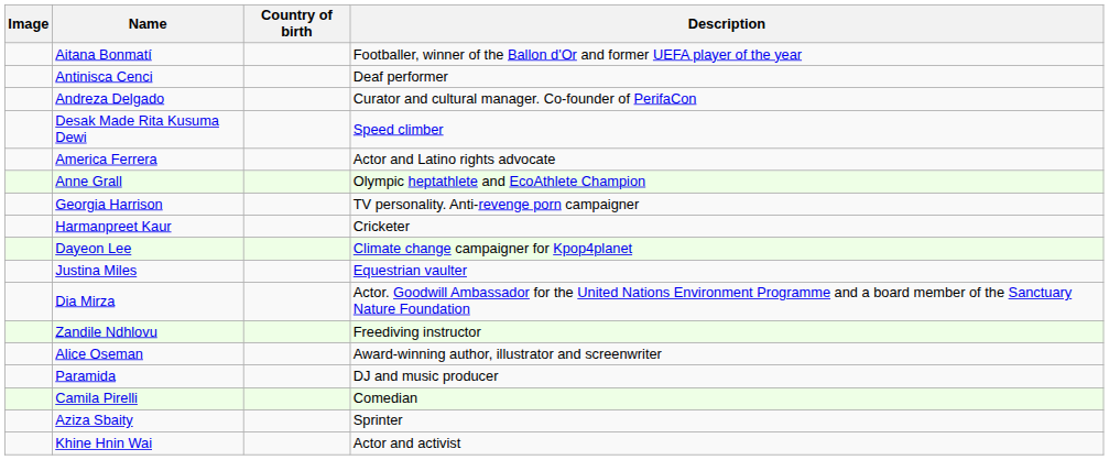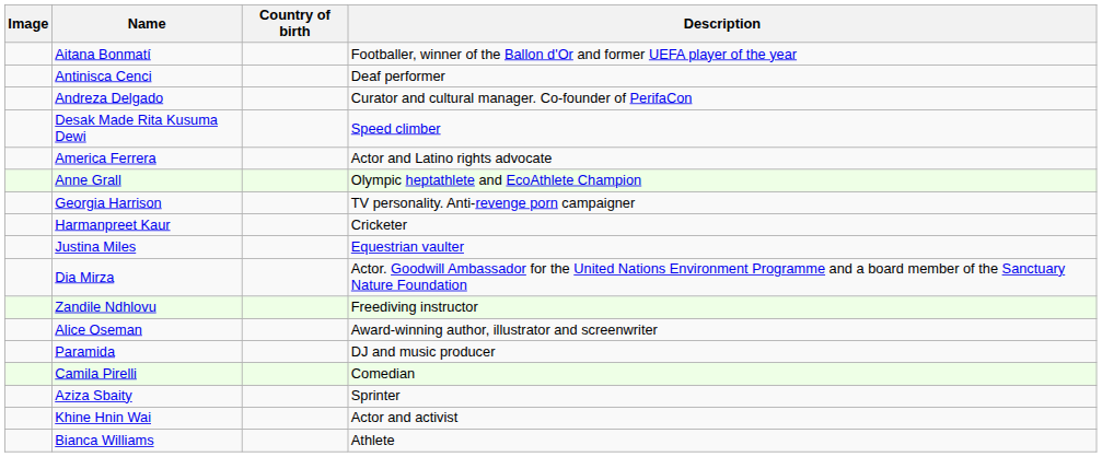- row: Dayeon Lee | Climate change campaigner for Kpop4planet
+ row: Bianca Williams | Athlete
